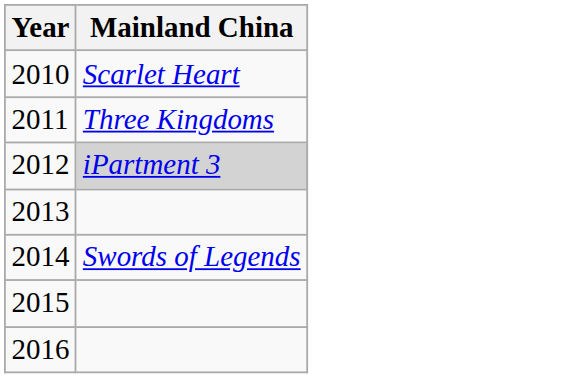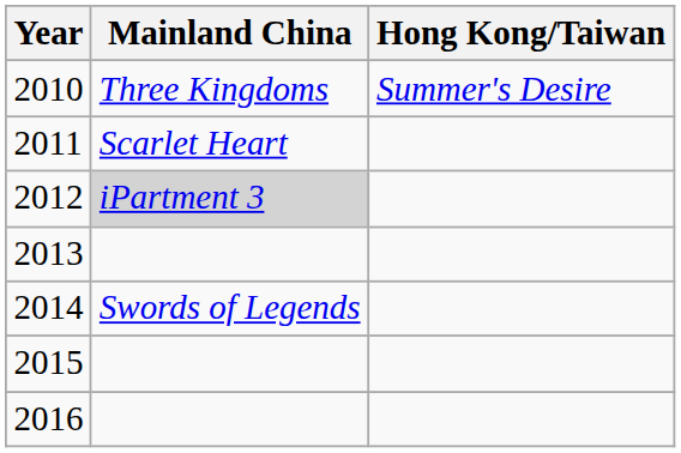+ column: Hong Kong/Taiwan | Summer's Desire
2010 | Mainland China: Scarlet Heart -> Three Kingdoms
2011 | Mainland China: Three Kingdoms -> Scarlet Heart
